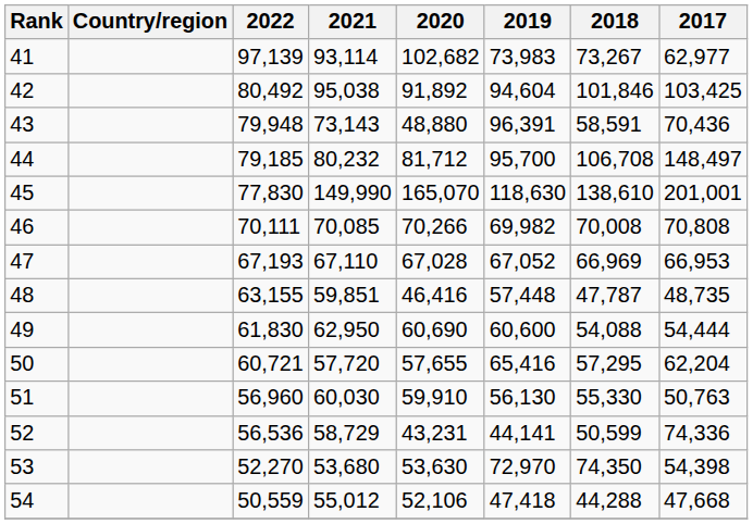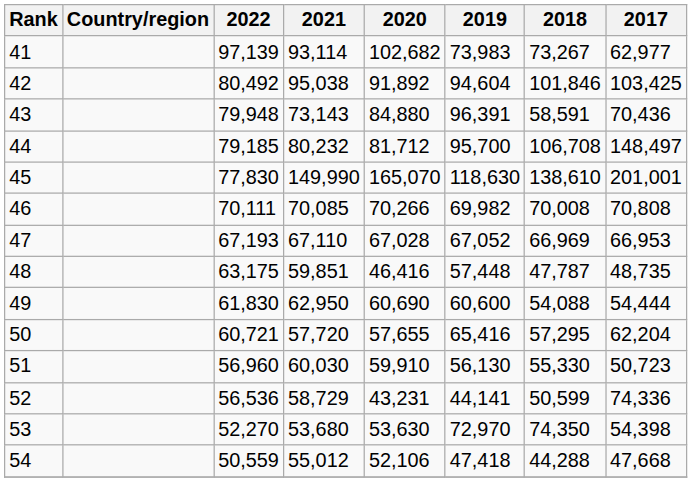43 | 2020: 48,880 -> 84,880
48 | 2022: 63,155 -> 63,175
51 | 2017: 50,763 -> 50,723
